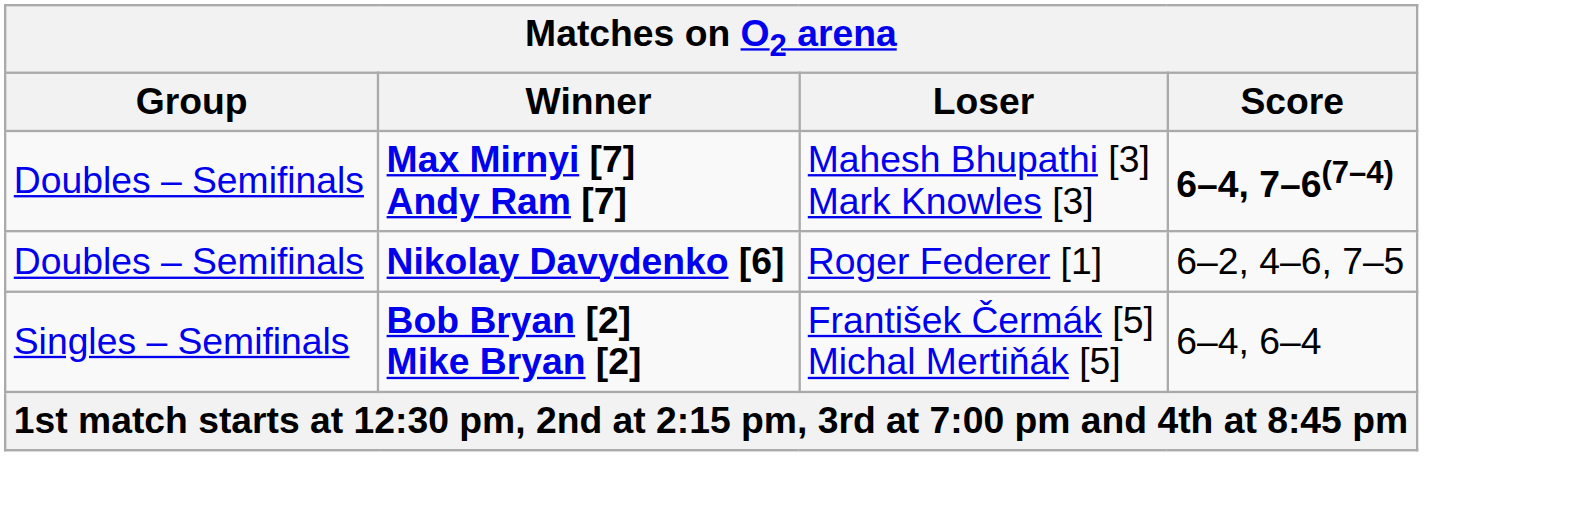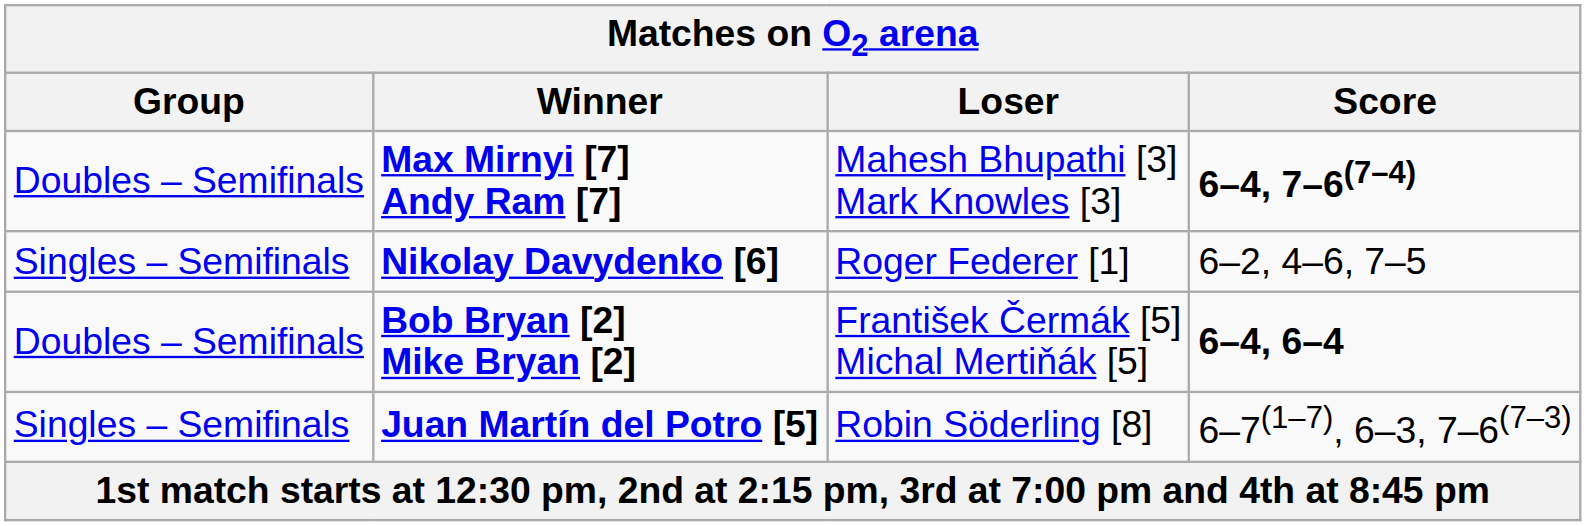Nikolay Davydenko [6] | Group: Doubles – Semifinals -> Singles – Semifinals
Bob Bryan [2] Mike Bryan [2] | Group: Singles – Semifinals -> Doubles – Semifinals
Bob Bryan [2] Mike Bryan [2] | Score: normal -> bold
+ row: Singles – Semifinals | Juan Martín del Potro [5] | Robin Söderling [8] | 6–7(1–7), 6–3, 7–6(7–3)
